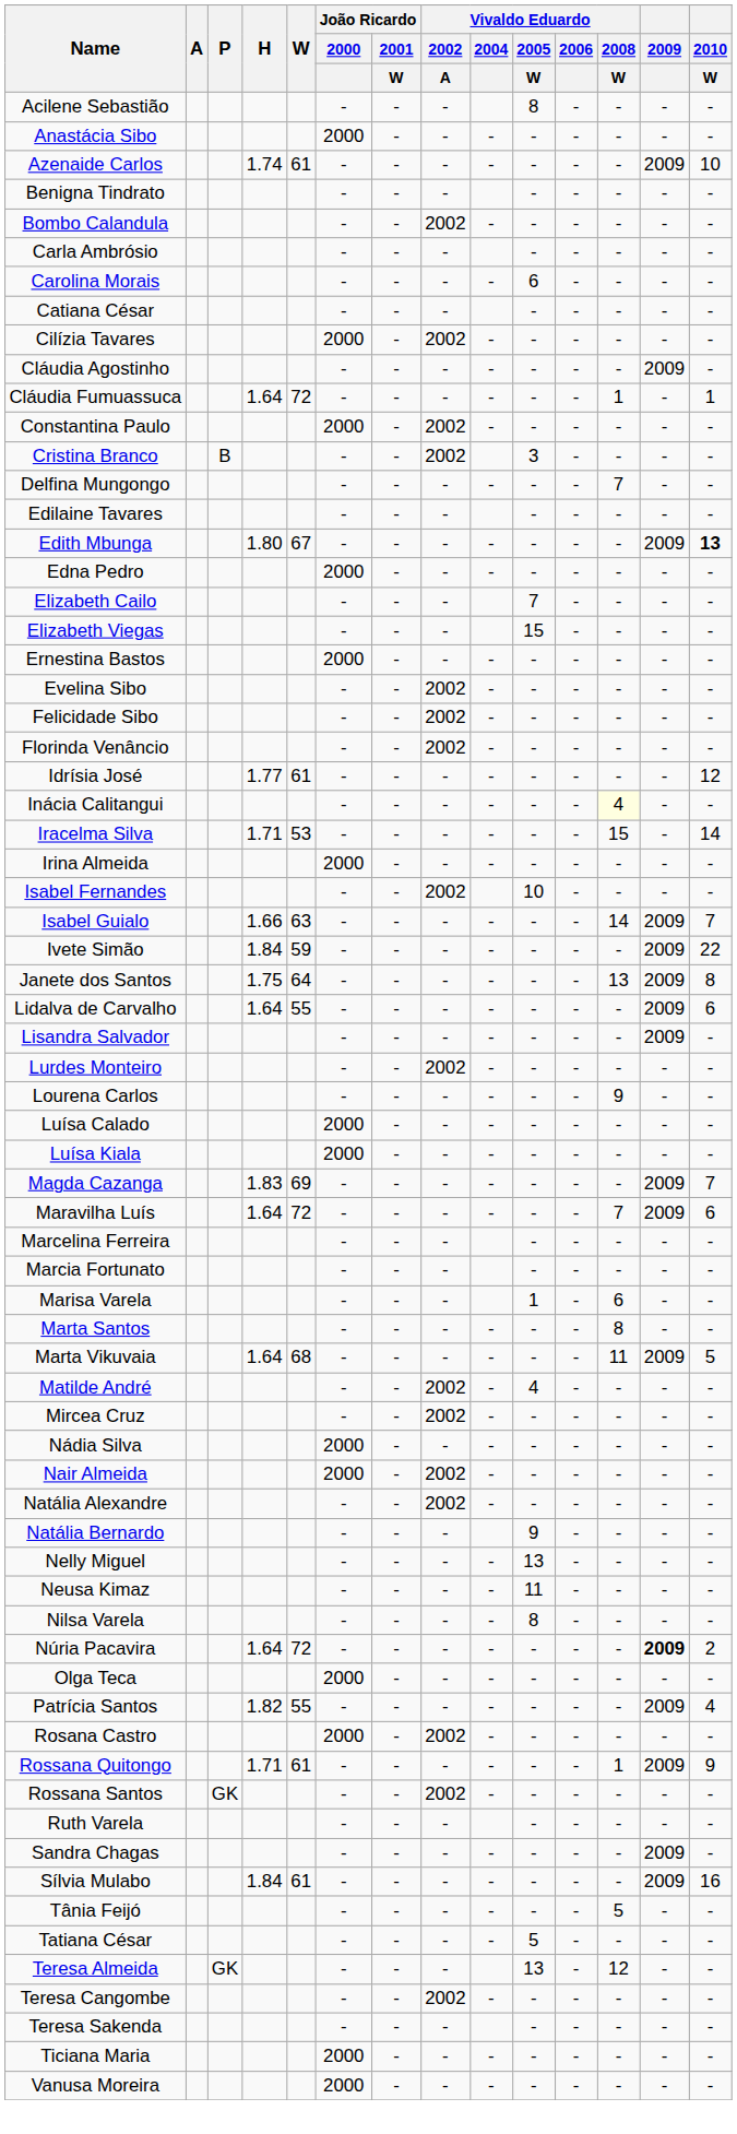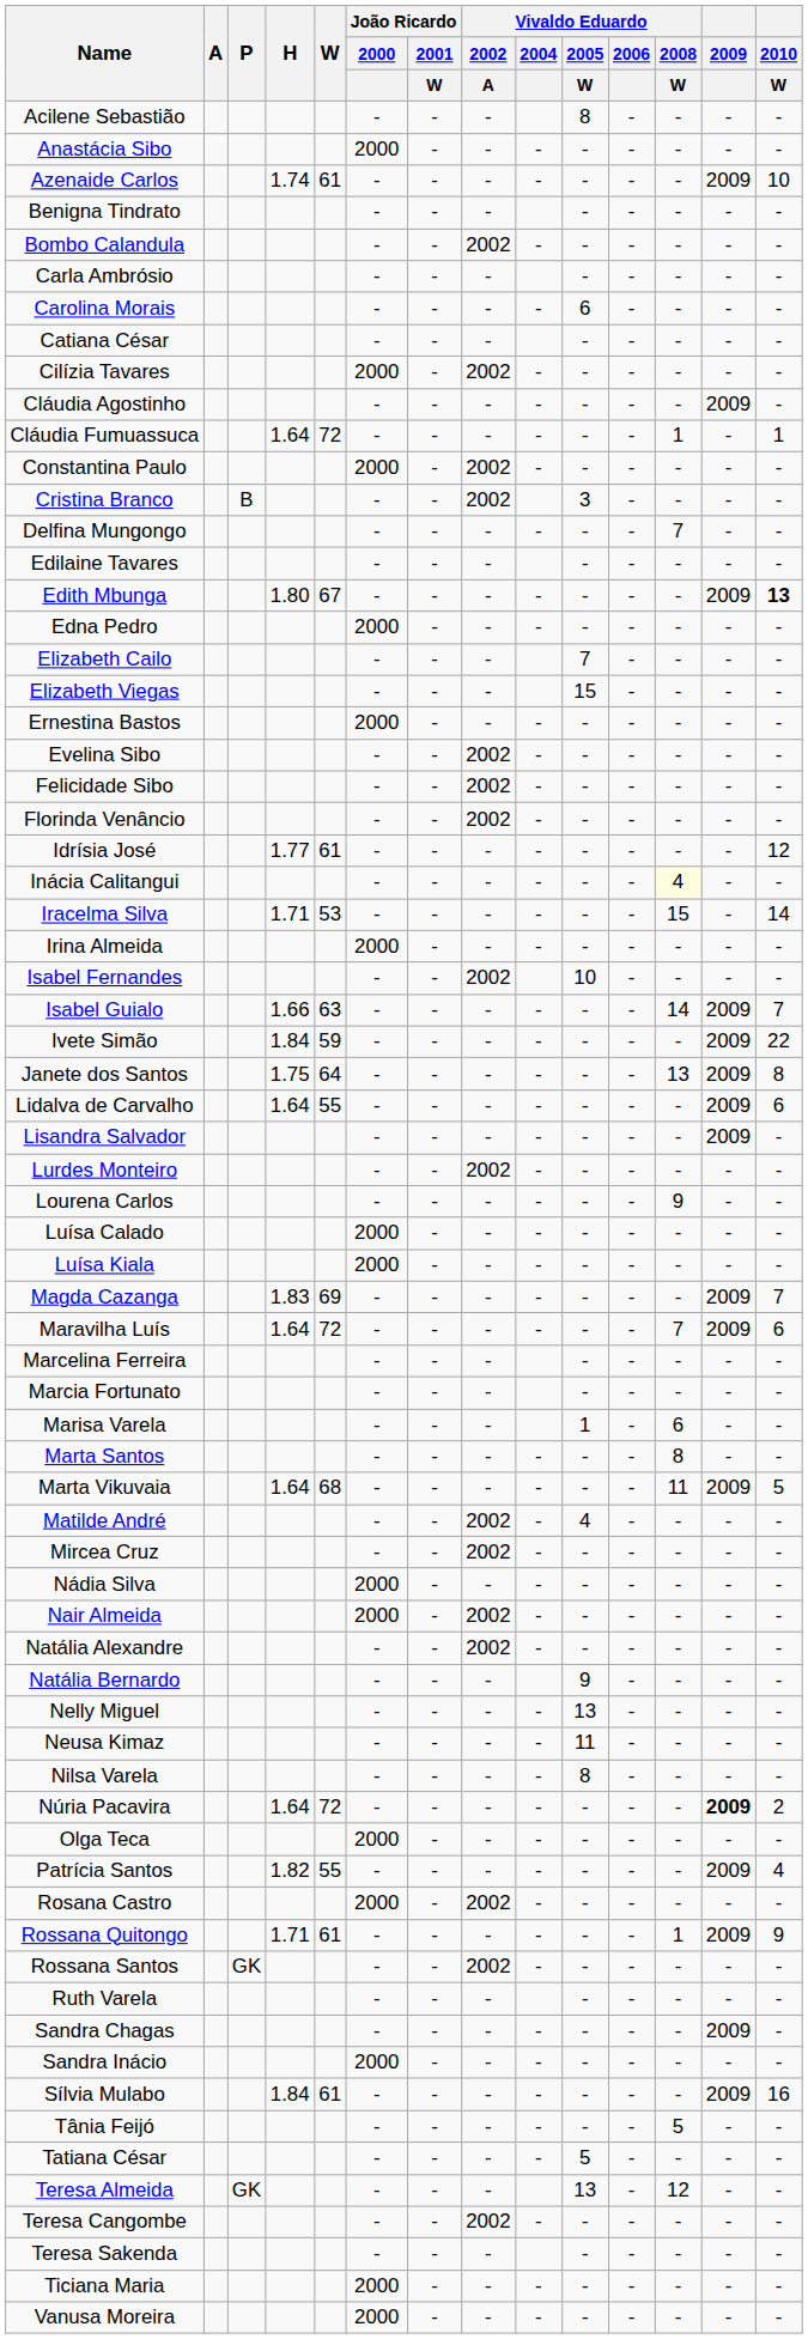+ row: Sandra Inácio | 2000 | - | - | - | - | - | - | - | -
